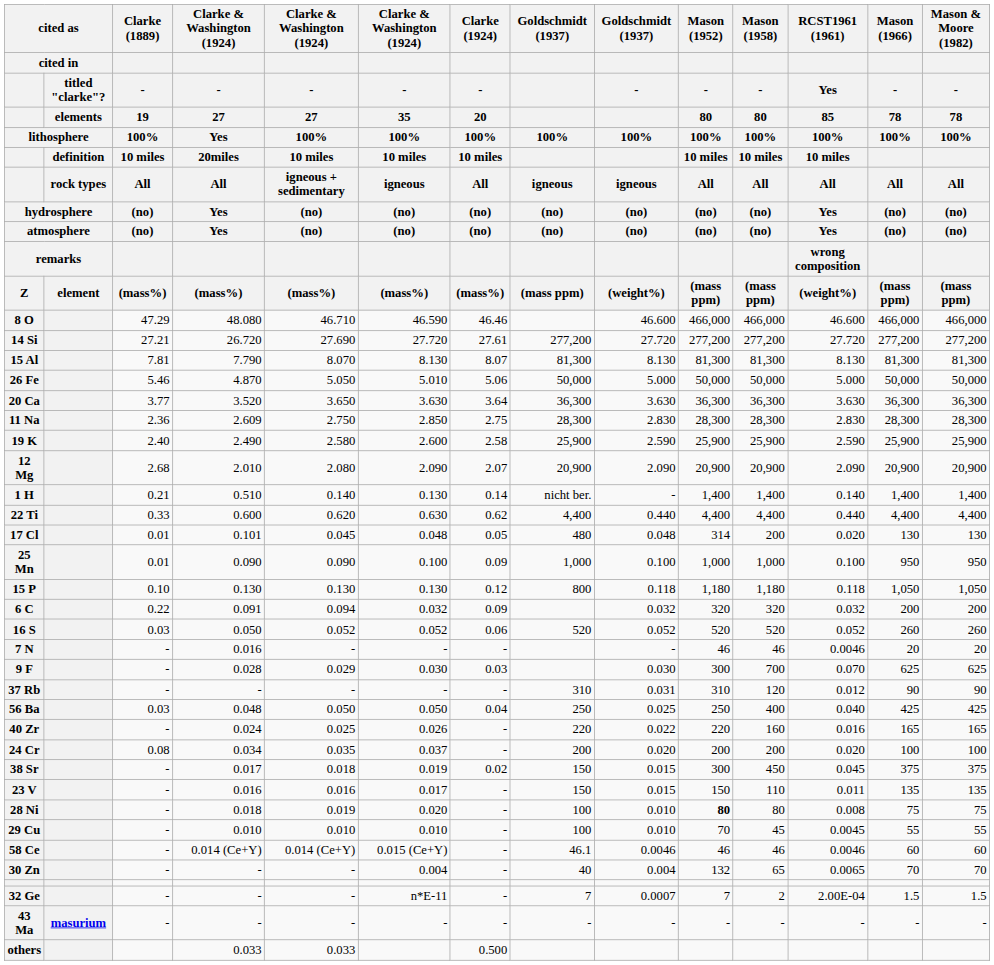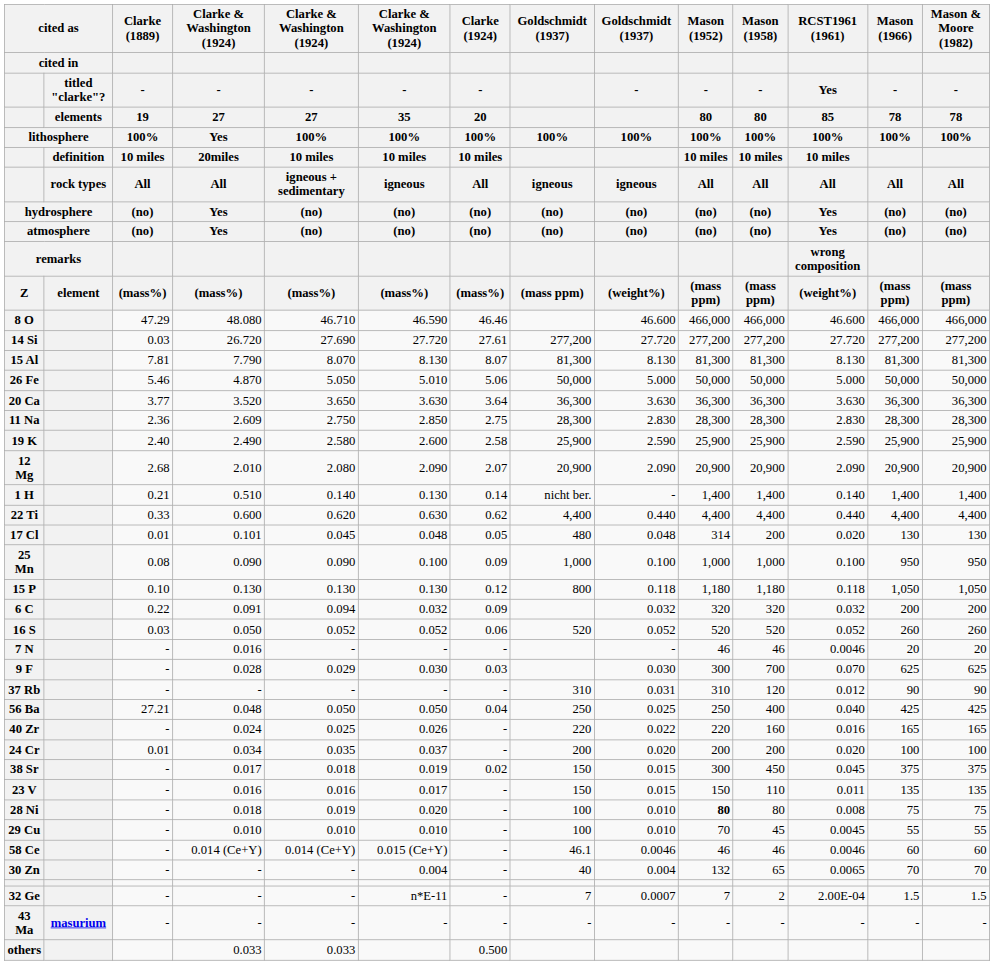14 Si | column 3: 27.21 -> 0.03
25 Mn | column 3: 0.01 -> 0.08
56 Ba | column 3: 0.03 -> 27.21
24 Cr | column 3: 0.08 -> 0.01
